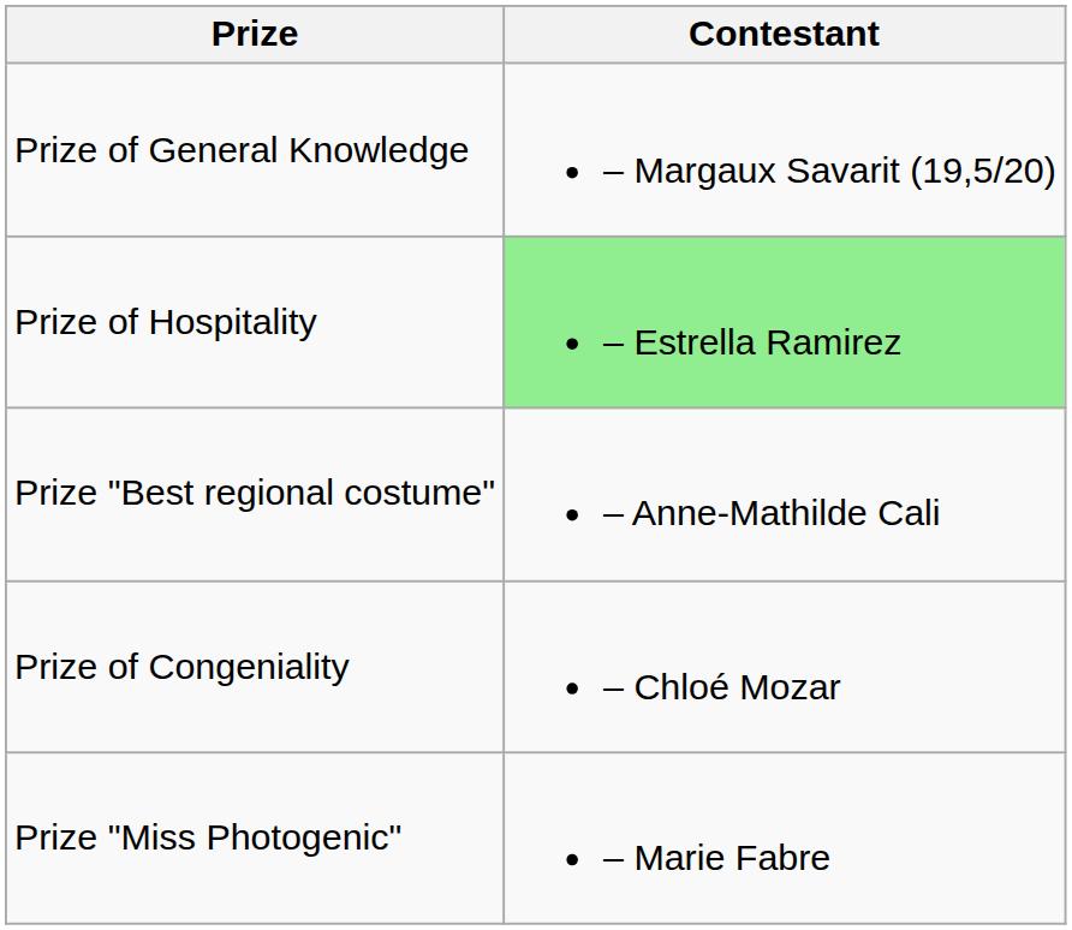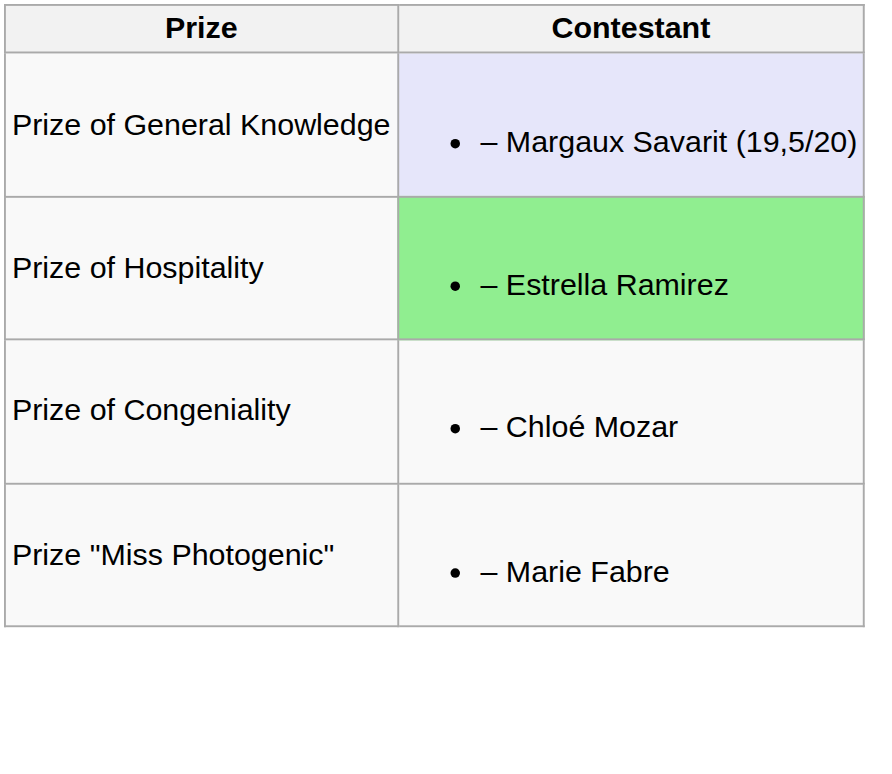Prize of General Knowledge | Contestant: no background -> lavender background
- row: Prize "Best regional costume" | – Anne-Mathilde Cali
